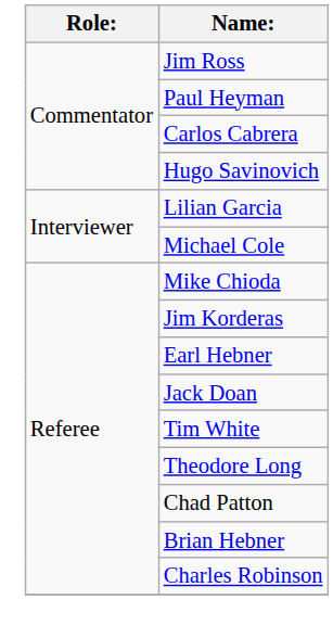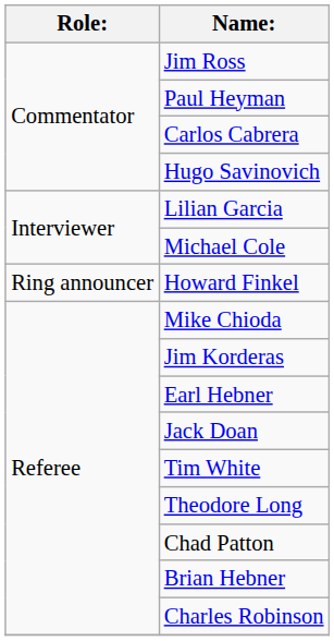+ row: Ring announcer | Howard Finkel
